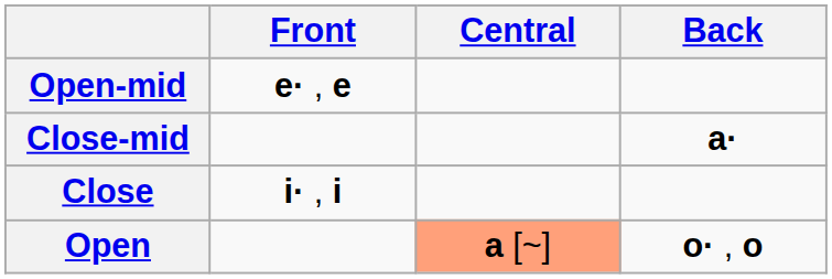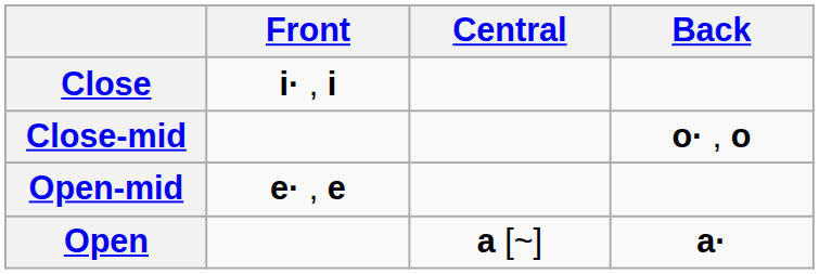rows swapped: Close <-> Open-mid
Close-mid | Back: a· -> o· , o
Open | Central: lightsalmon background -> no background
Open | Back: o· , o -> a·
